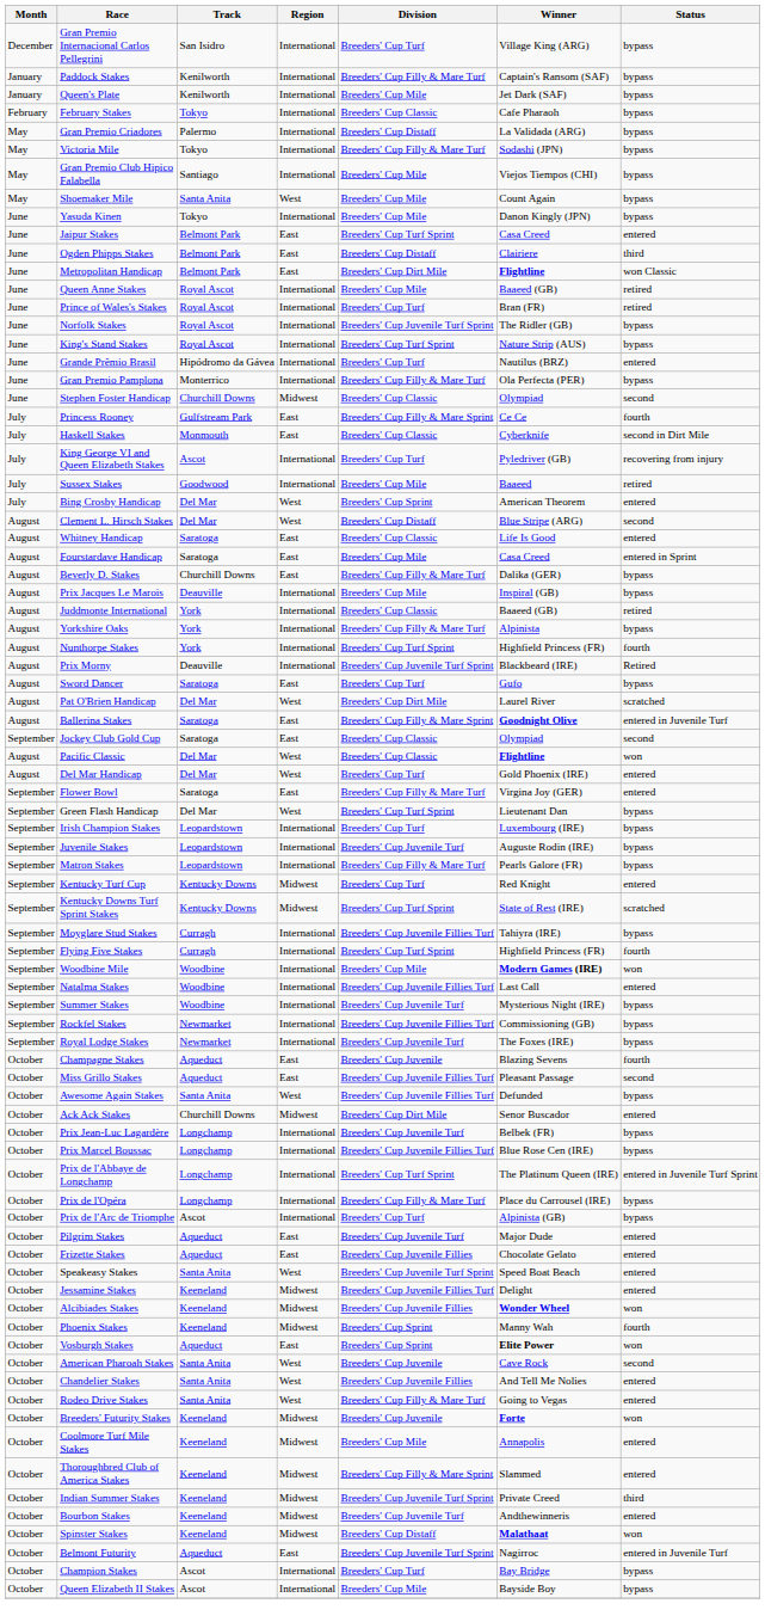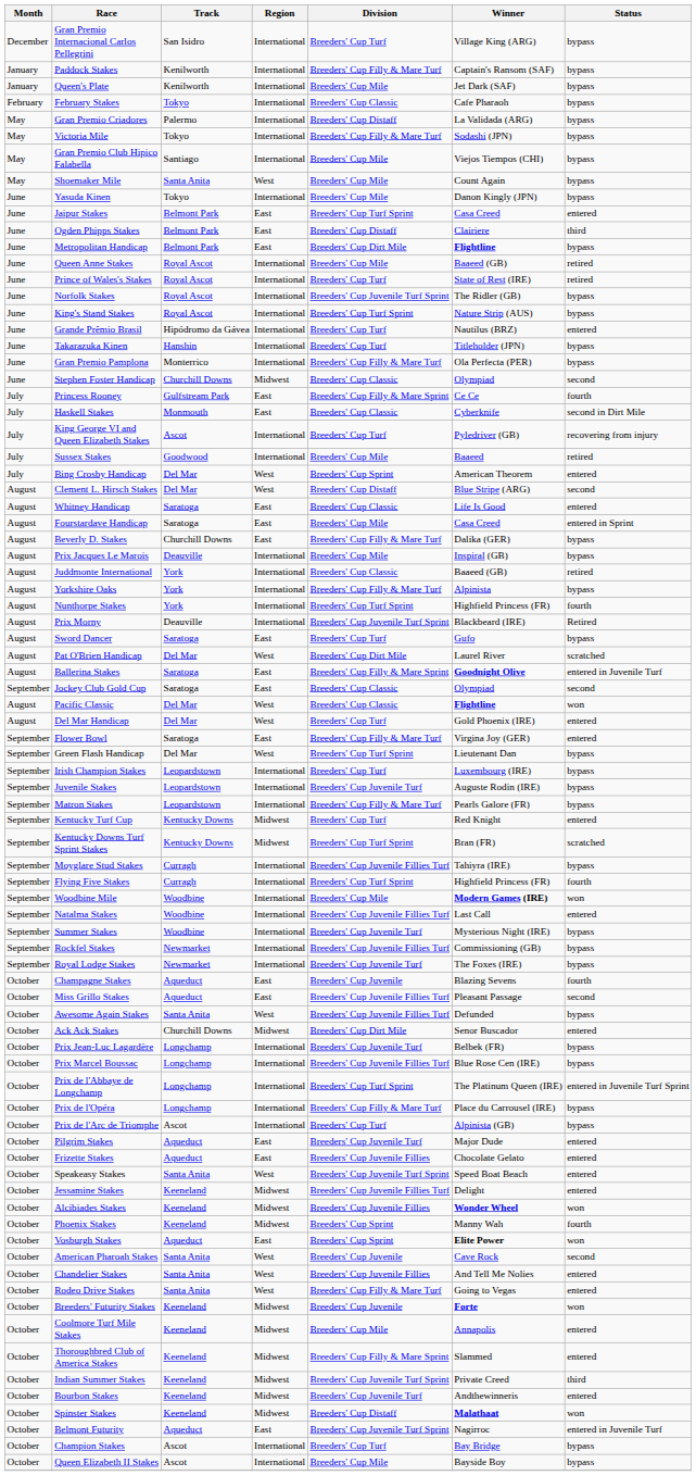Metropolitan Handicap | Status: won Classic -> bypass
Prince of Wales's Stakes | Winner: Bran (FR) -> State of Rest (IRE)
+ row: June | Takarazuka Kinen | Hanshin | International | Breeders' Cup Turf | Titleholder (JPN) | bypass
Kentucky Downs Turf Sprint Stakes | Winner: State of Rest (IRE) -> Bran (FR)
